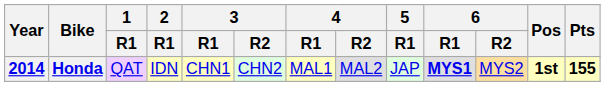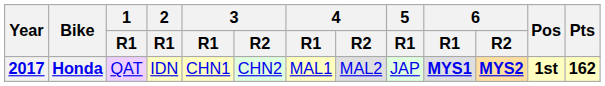Honda | Year: 2014 -> 2017
Honda | 6 / R2: normal -> bold
Honda | Pts: 155 -> 162
